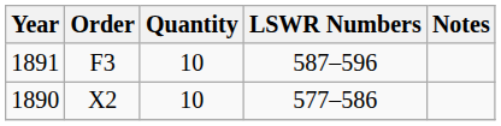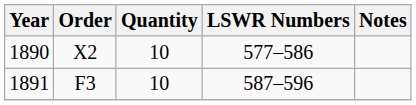rows swapped: 1890 <-> 1891
